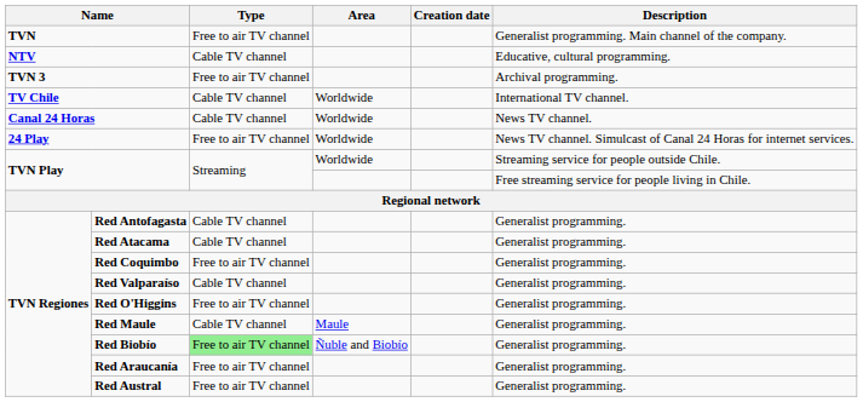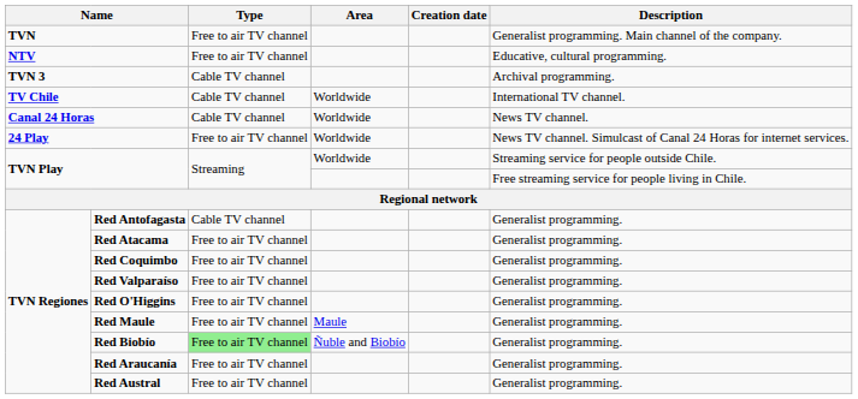NTV | Type: Cable TV channel -> Free to air TV channel
TVN 3 | Type: Free to air TV channel -> Cable TV channel
Red Atacama | Type: Cable TV channel -> Free to air TV channel
Red Valparaíso | Type: Cable TV channel -> Free to air TV channel
Red Maule | Type: Cable TV channel -> Free to air TV channel
